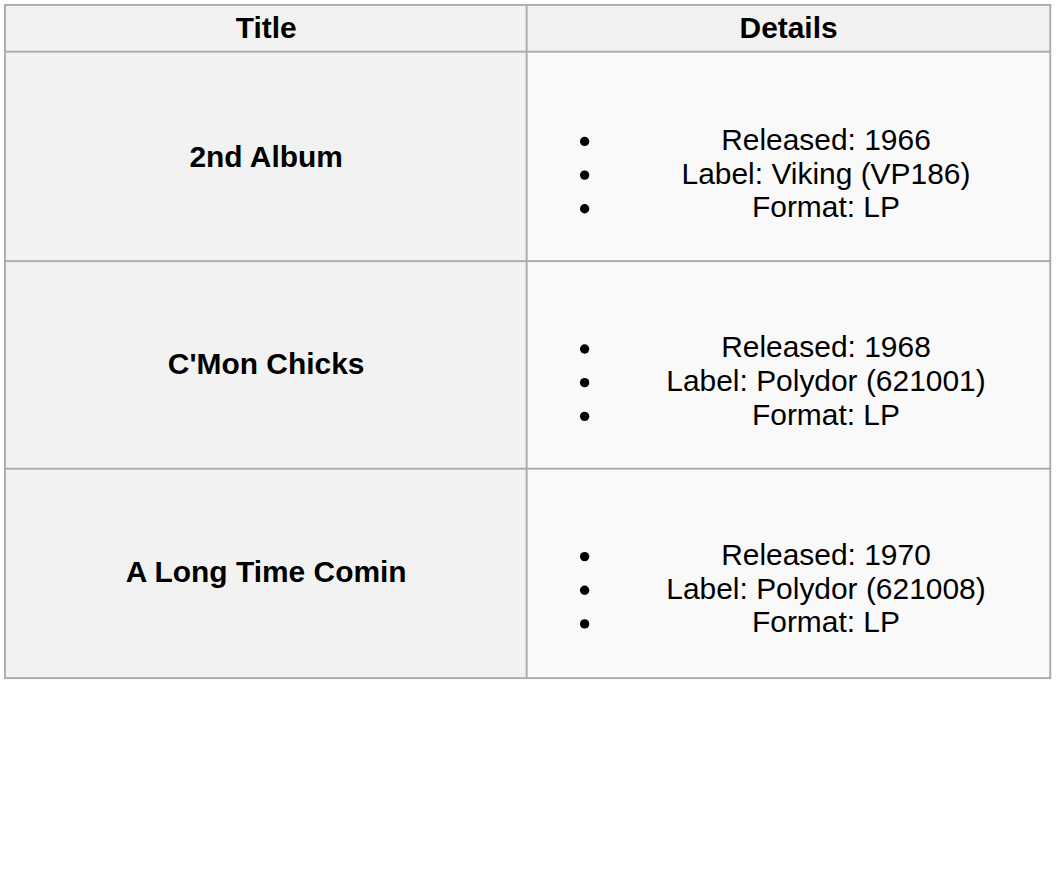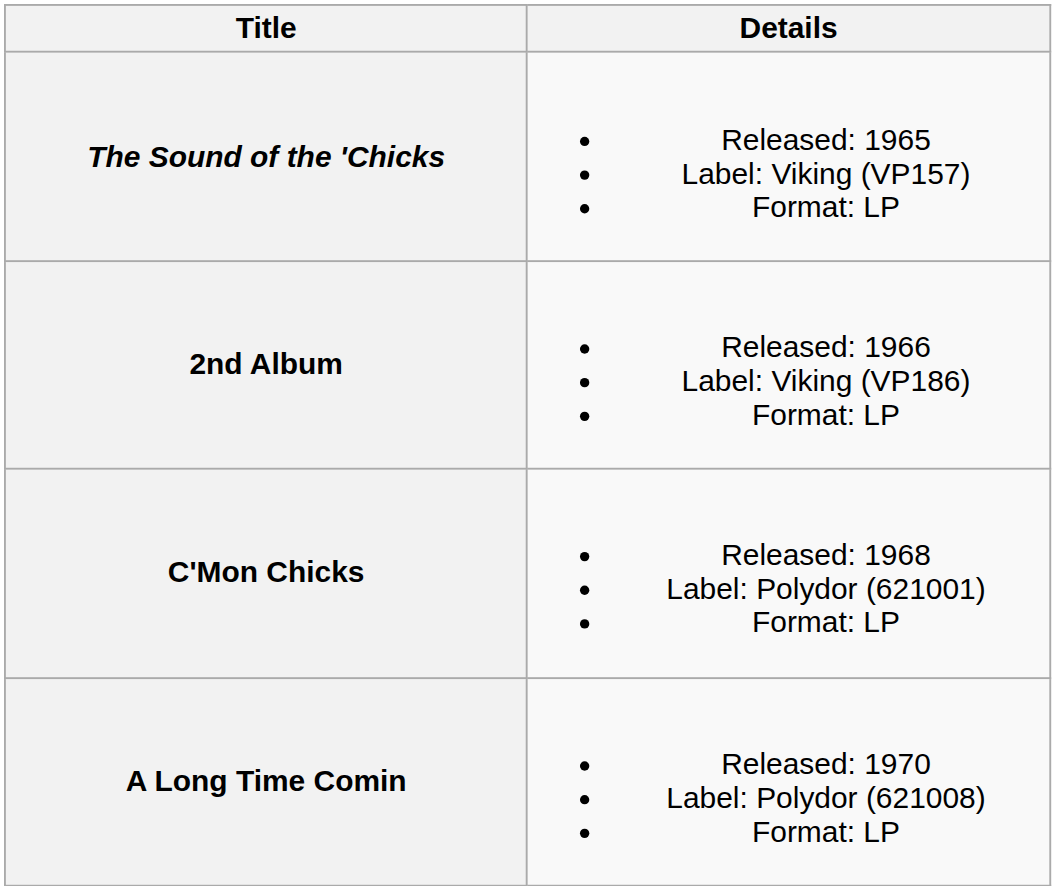+ row: The Sound of the 'Chicks | Released: 1965 Label: Viking (VP157) Format: LP
